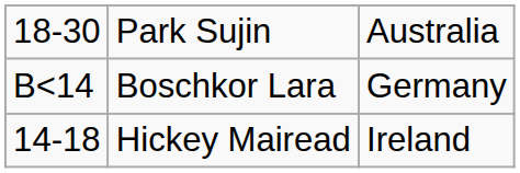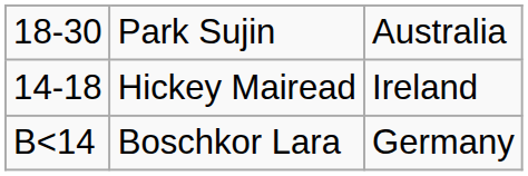rows swapped: Hickey Mairead <-> Boschkor Lara
